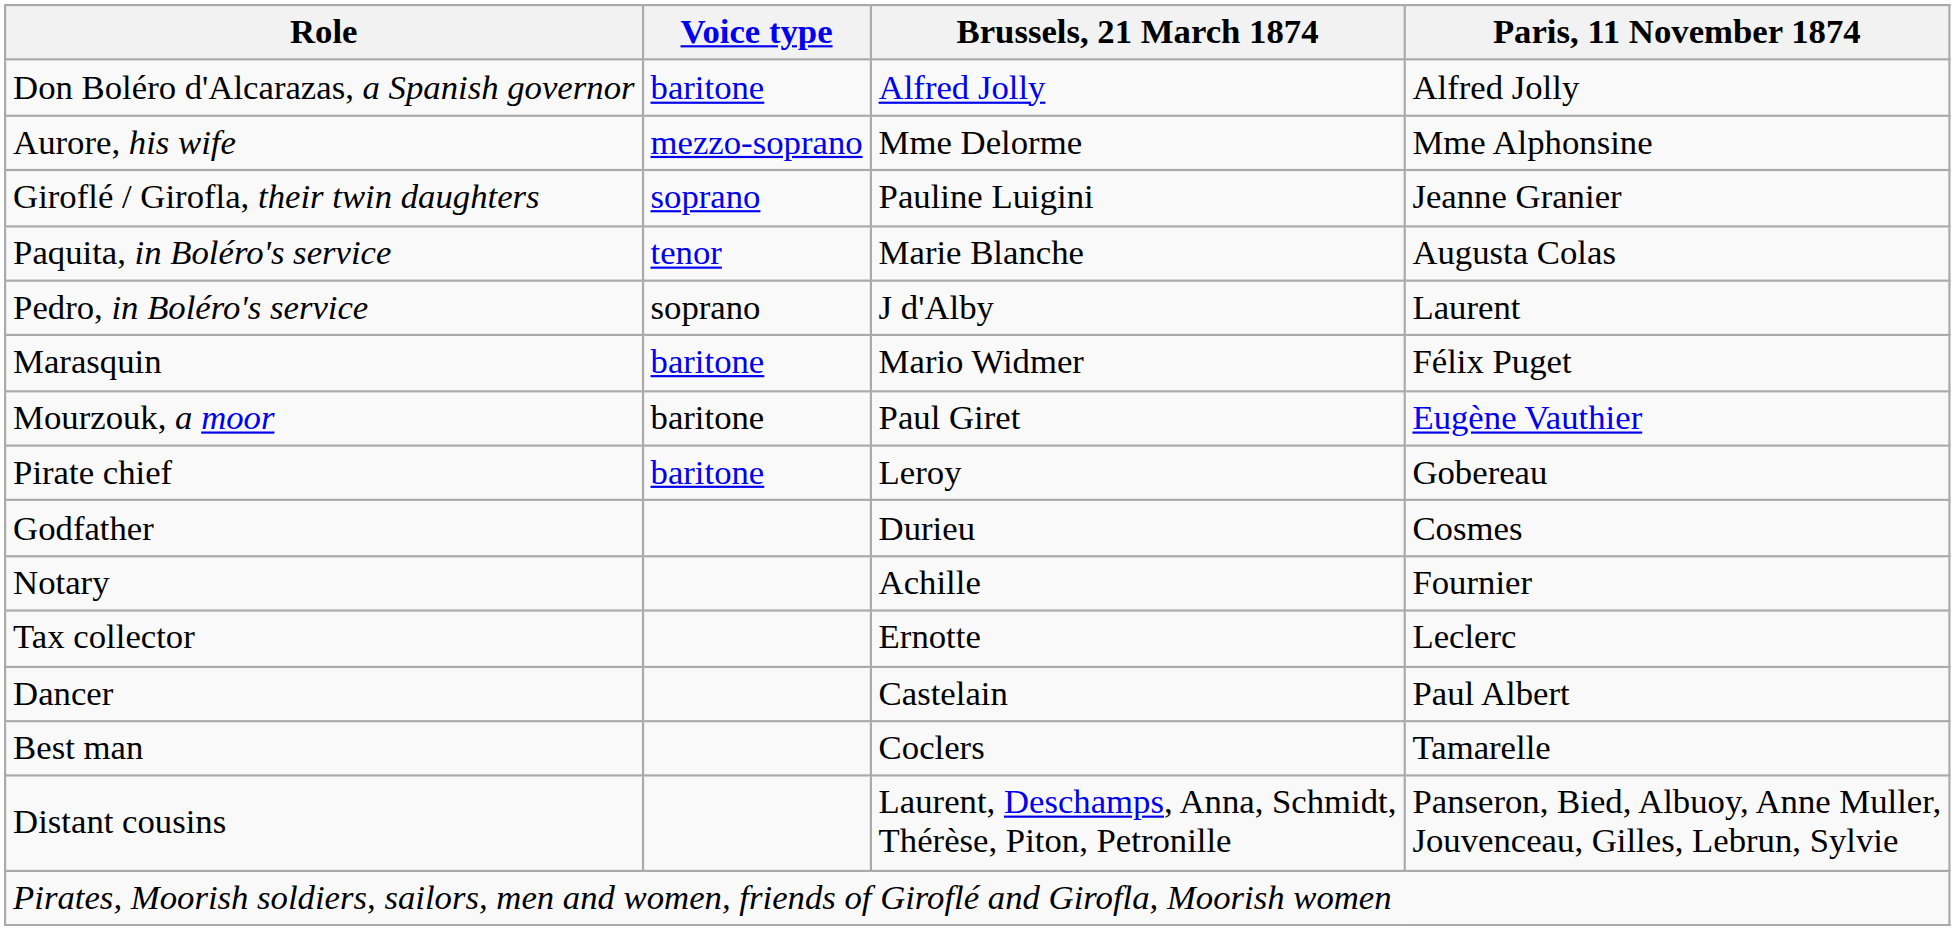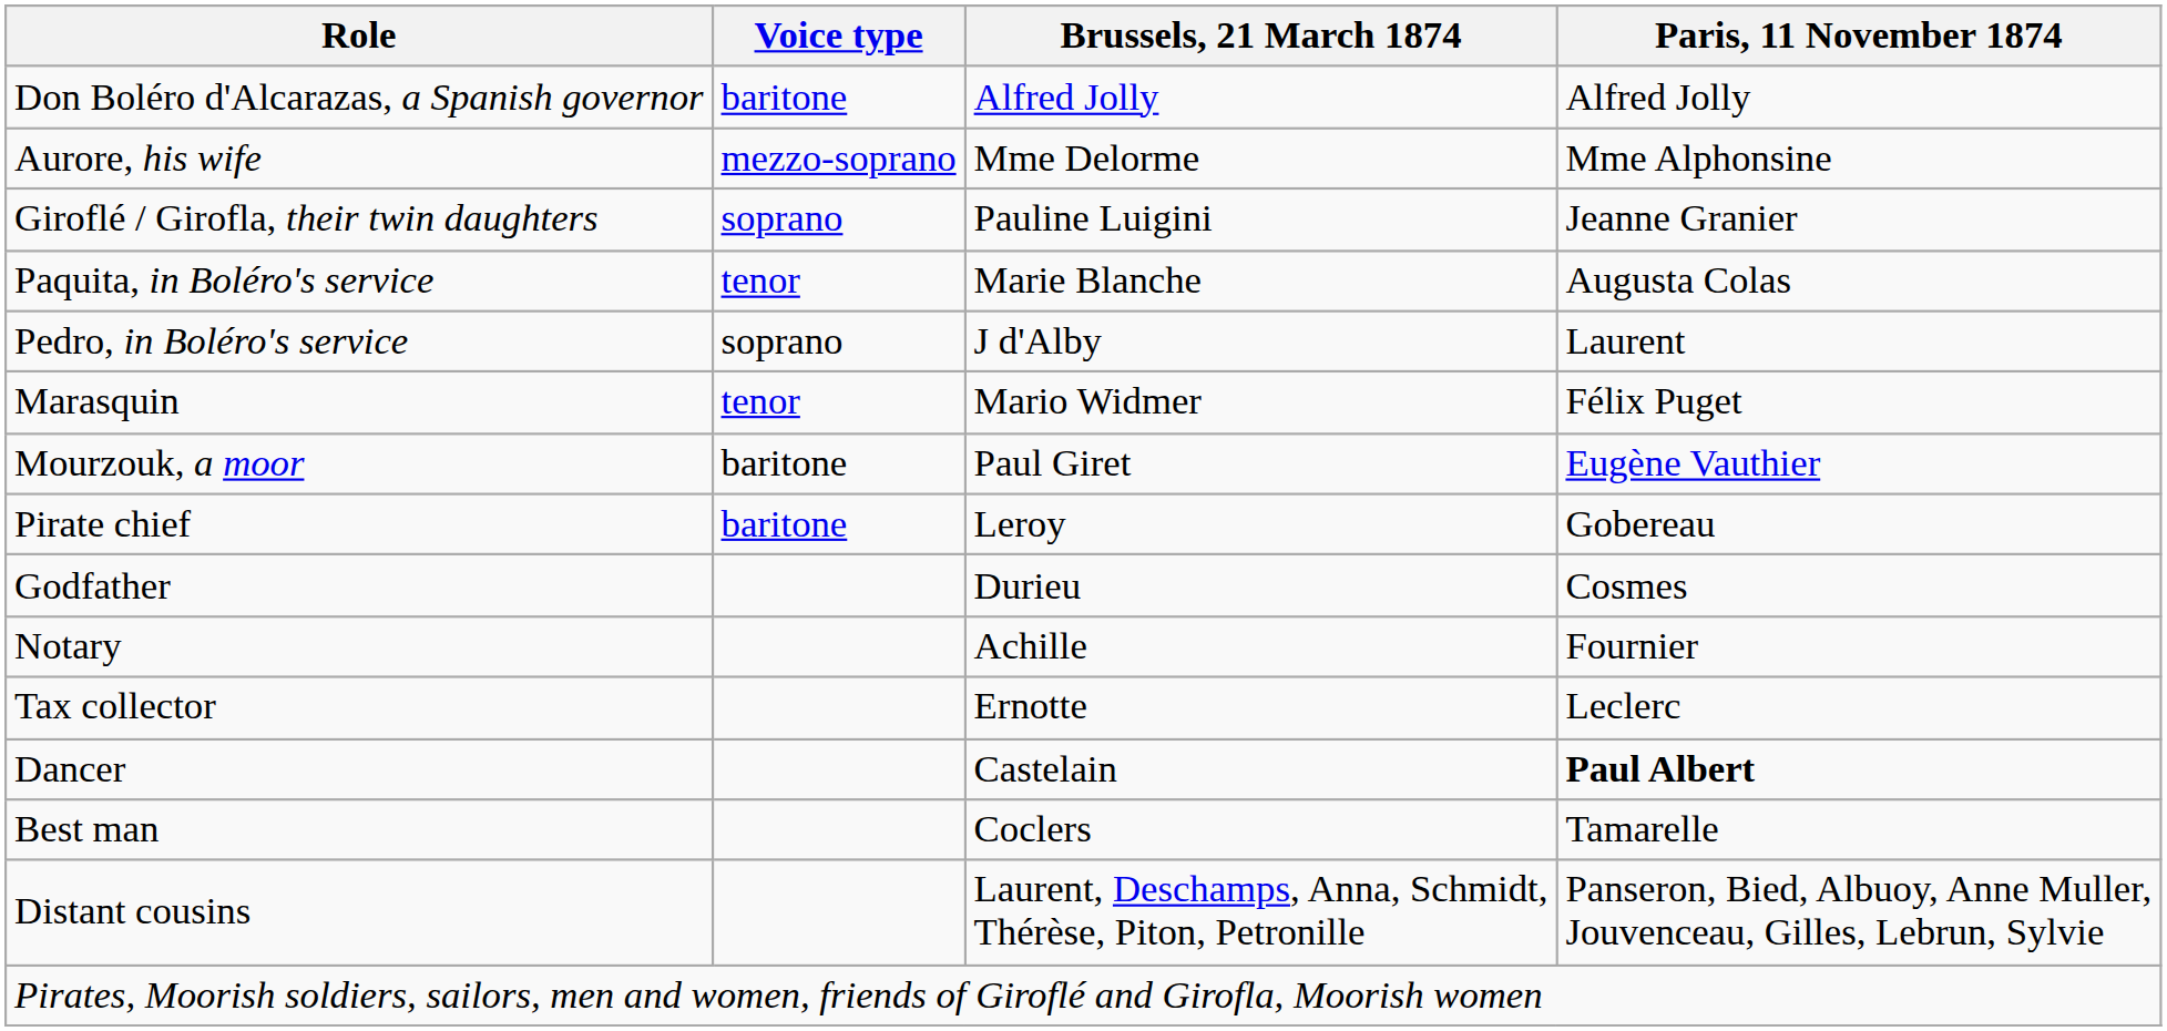Marasquin | Voice type: baritone -> tenor
Dancer | Paris, 11 November 1874: normal -> bold
